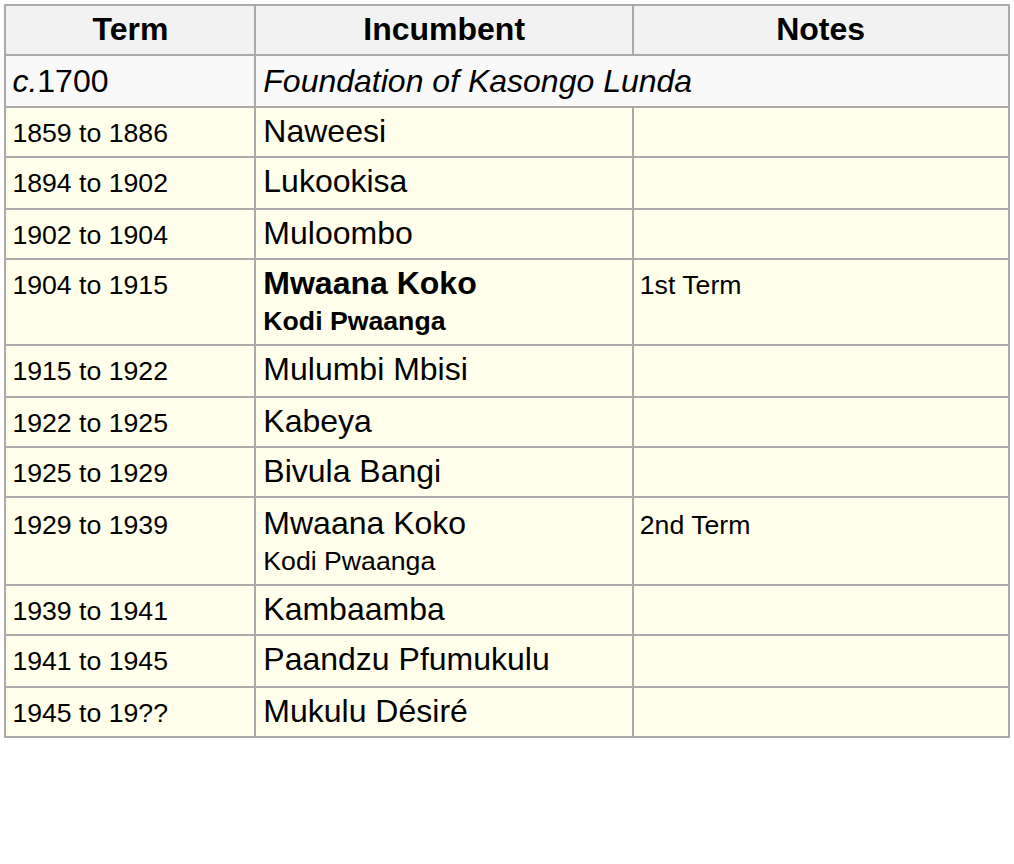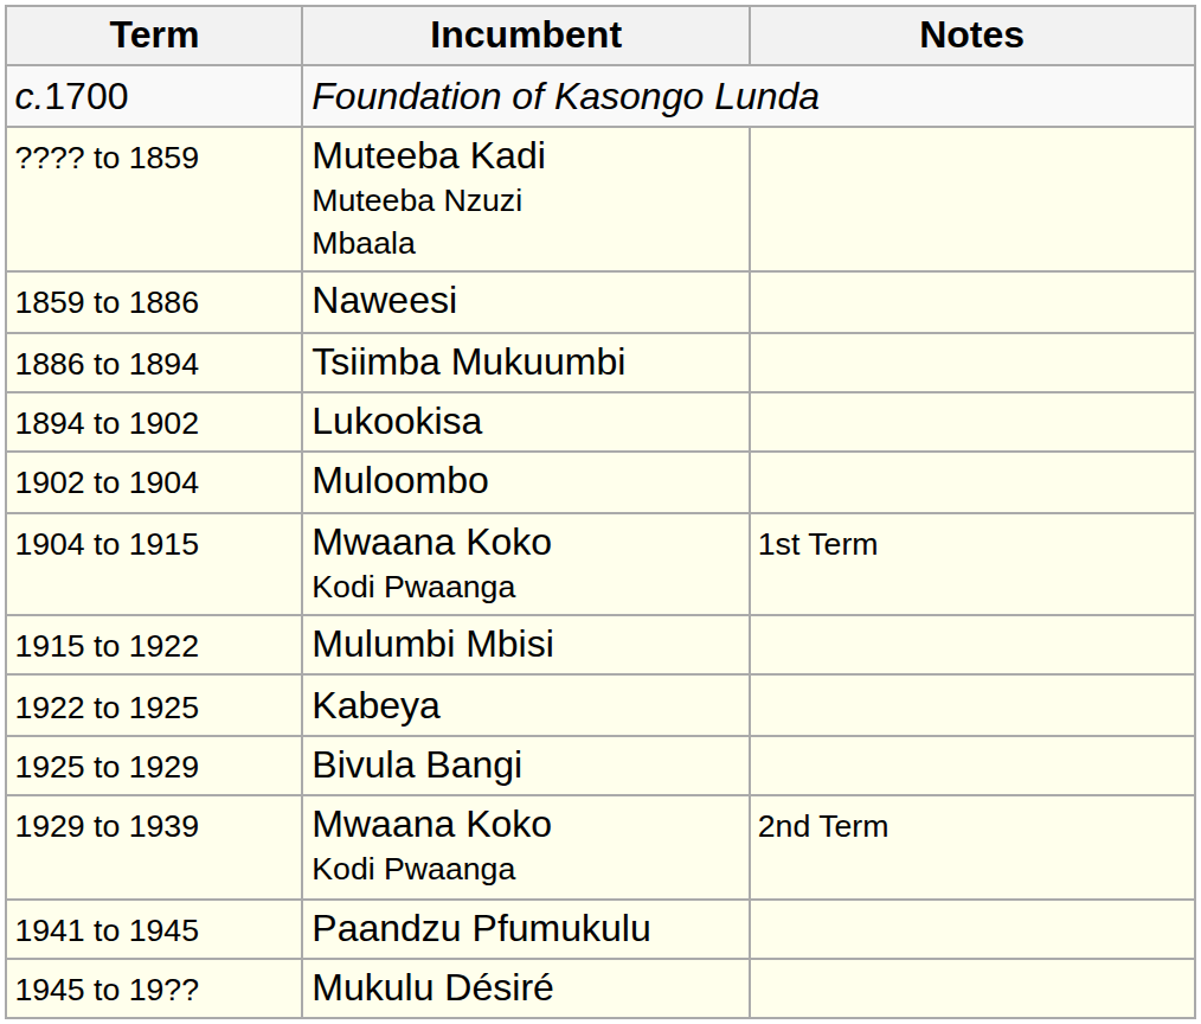+ row: ???? to 1859 | Muteeba Kadi Muteeba Nzuzi Mbaala
+ row: 1886 to 1894 | Tsiimba Mukuumbi
1904 to 1915 | Incumbent: bold -> normal
- row: 1939 to 1941 | Kambaamba
